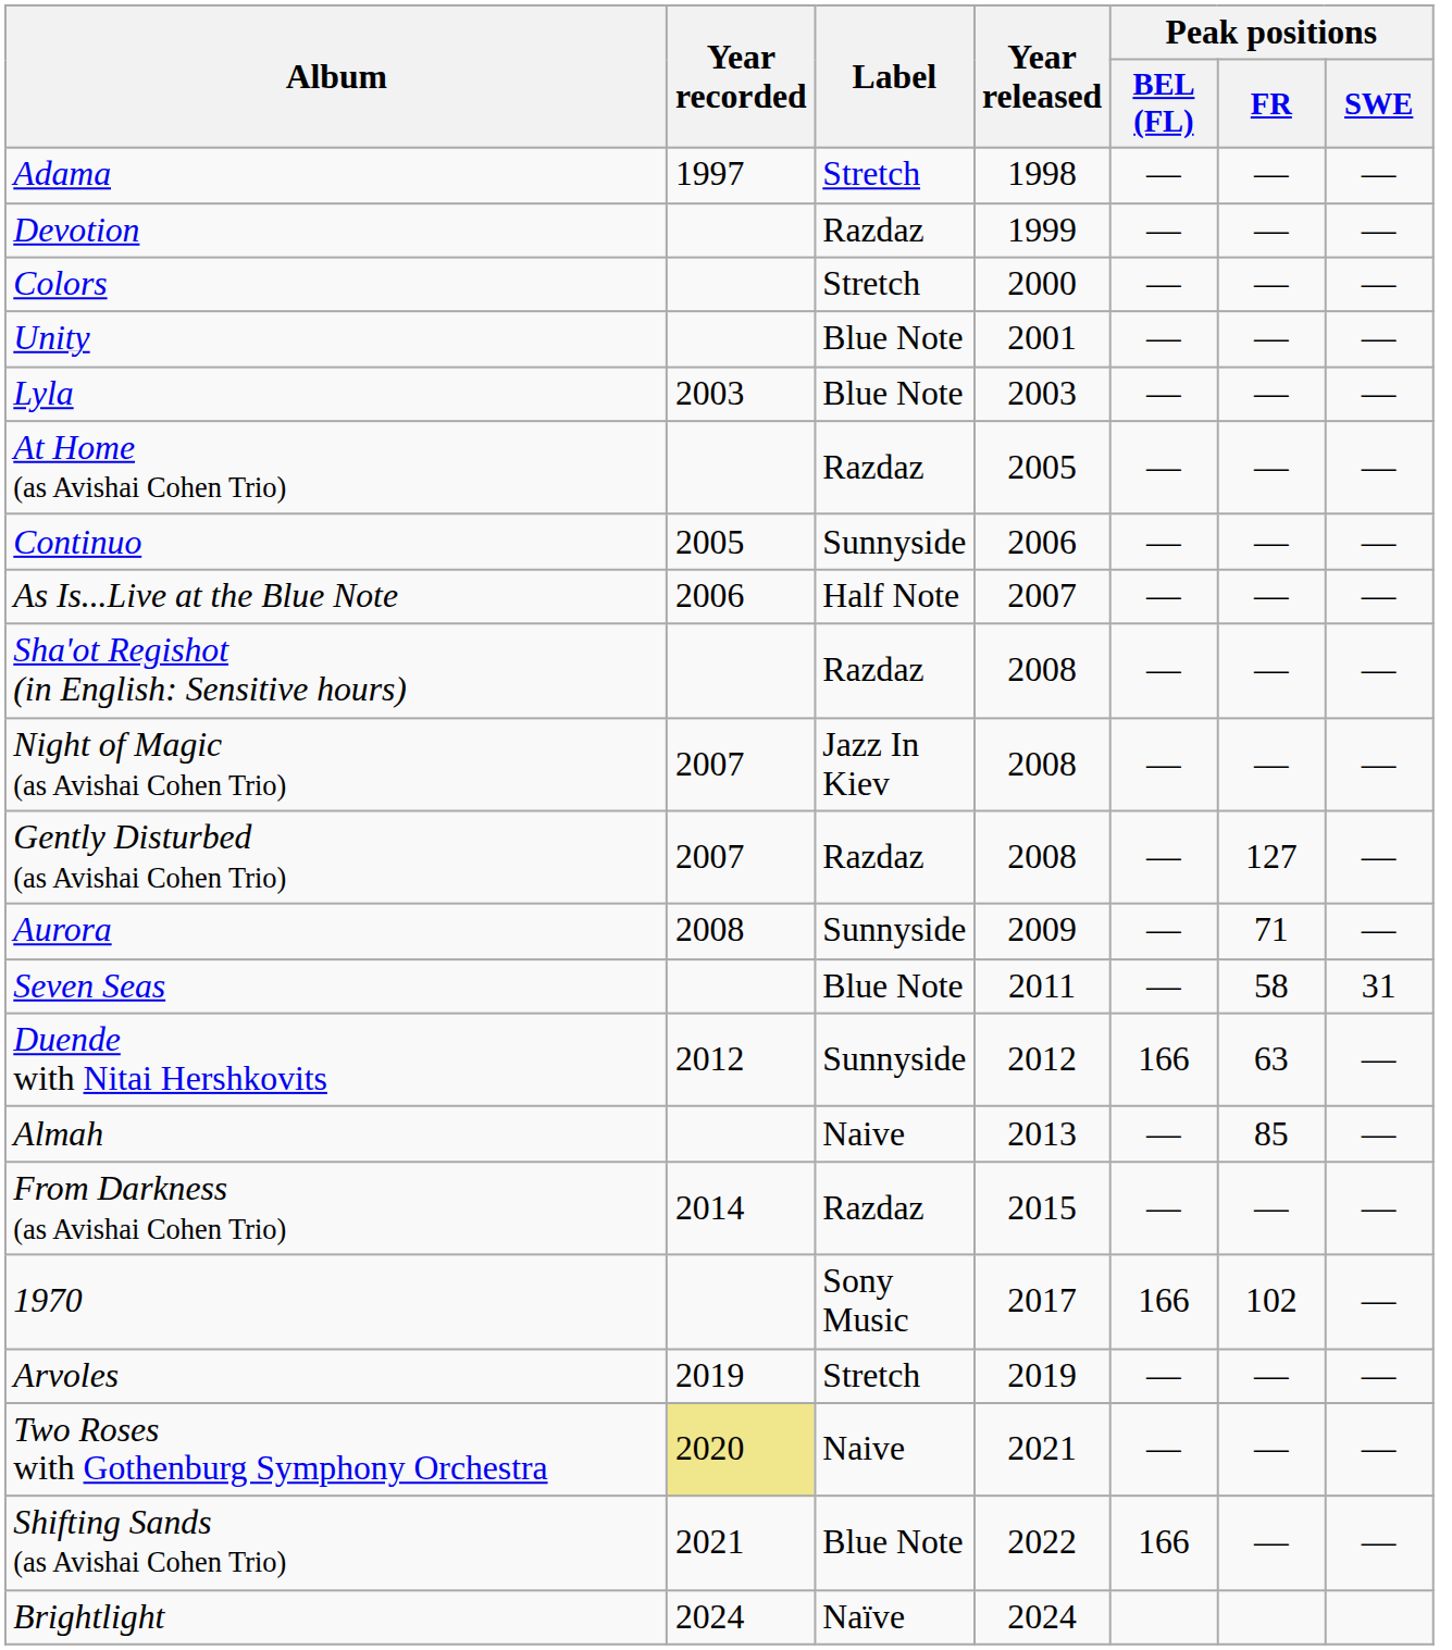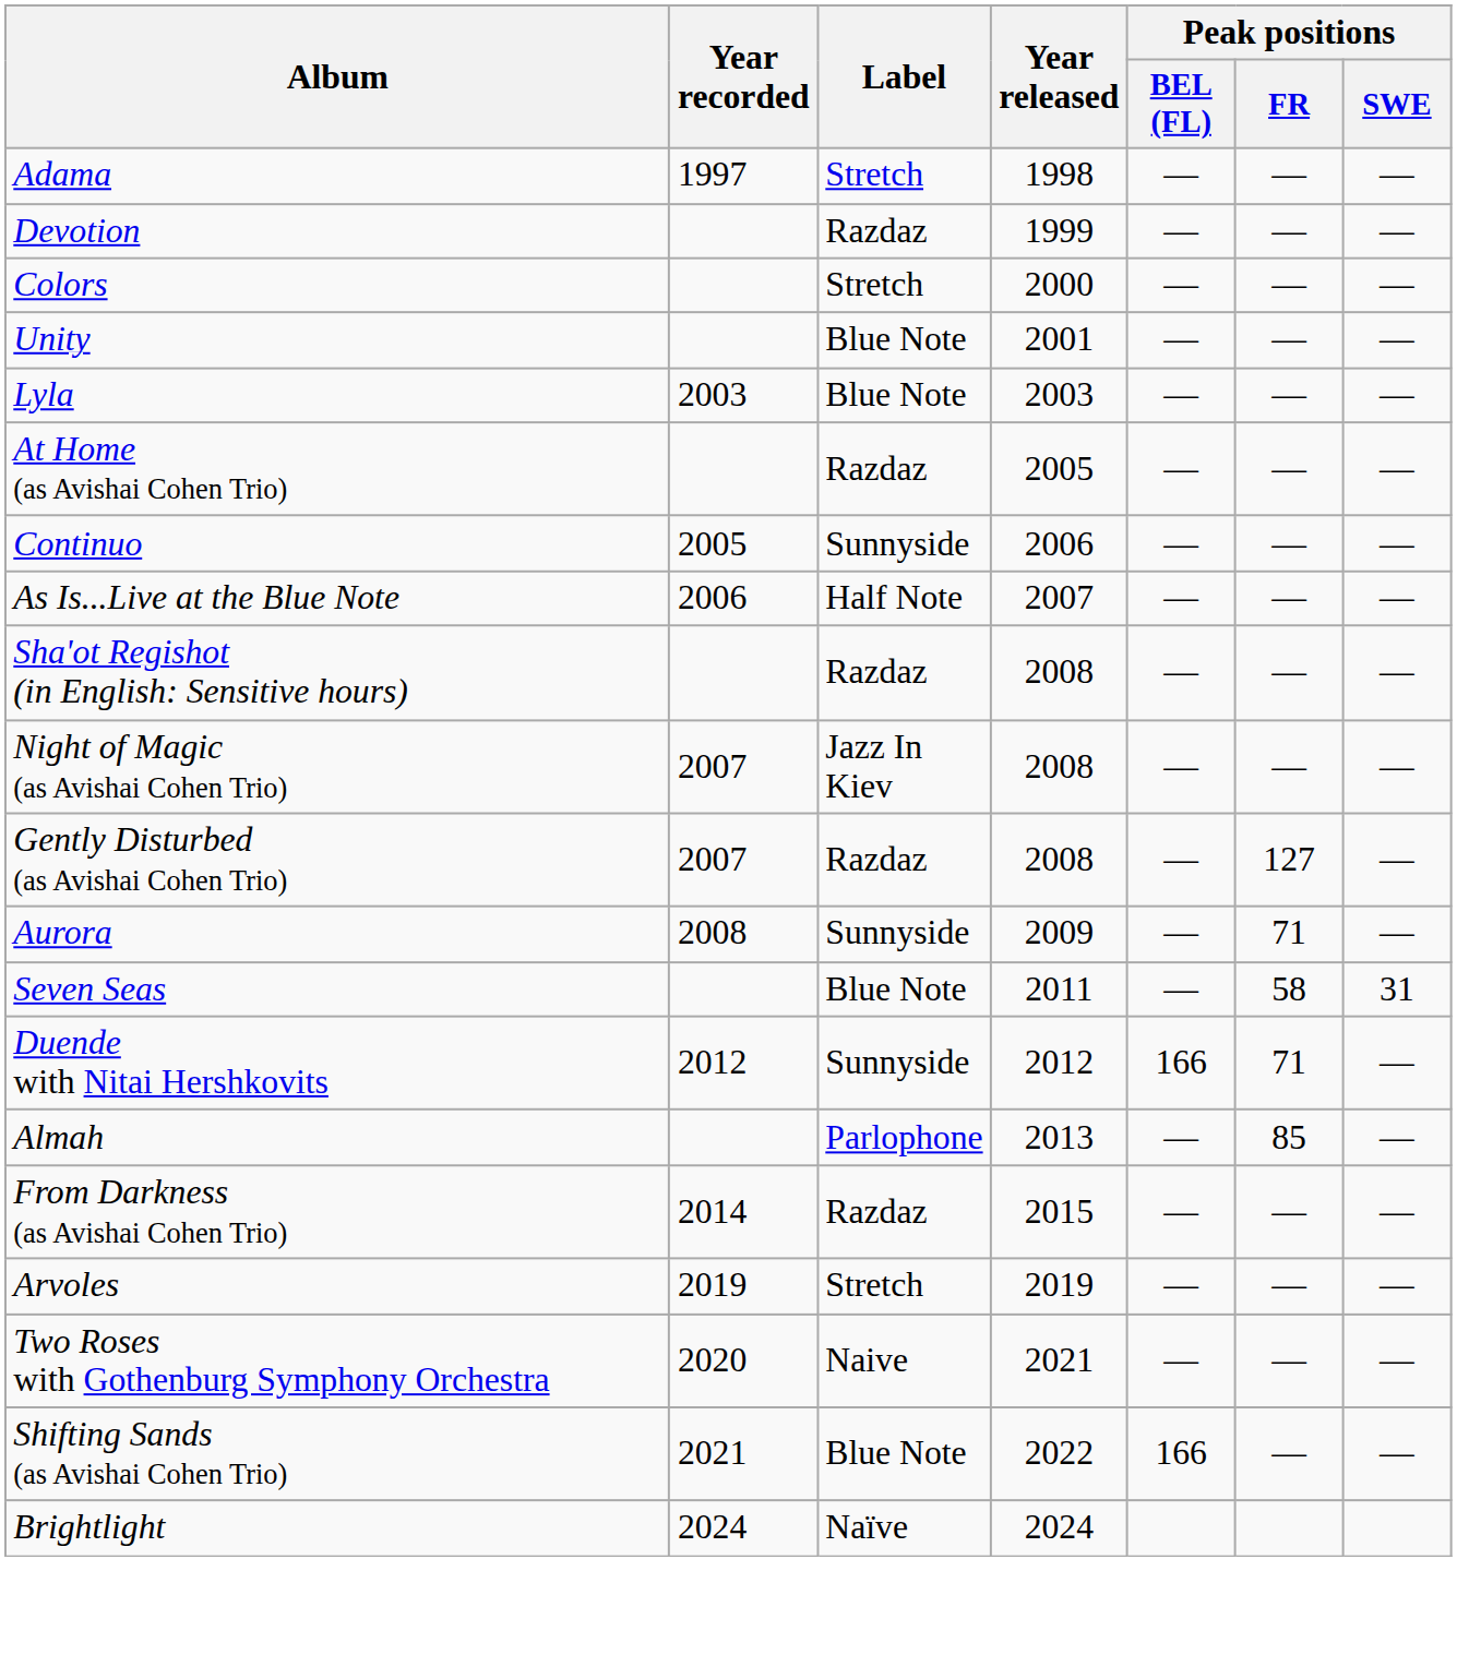Duende with Nitai Hershkovits | Peak positions / FR: 63 -> 71
Almah | Label: Naive -> Parlophone
- row: 1970 | Sony Music | 2017 | 166 | 102 | —
Two Roses with Gothenburg Symphony Orchestra | Year recorded: khaki background -> no background
